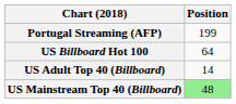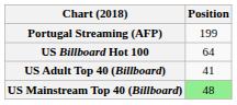US Adult Top 40 (Billboard) | Position: 14 -> 41
